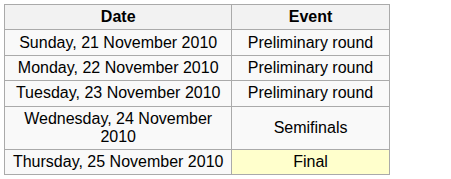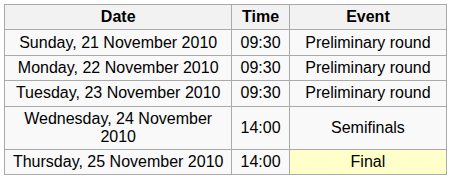+ column: Time | 09:30 | 09:30 | 09:30 | 14:00 | 14:00
